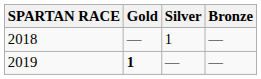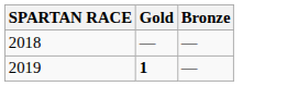- column: Silver | 1 | —
